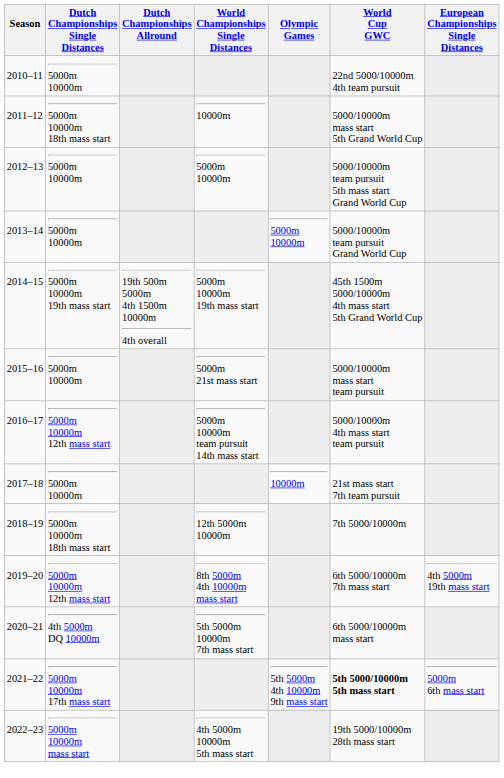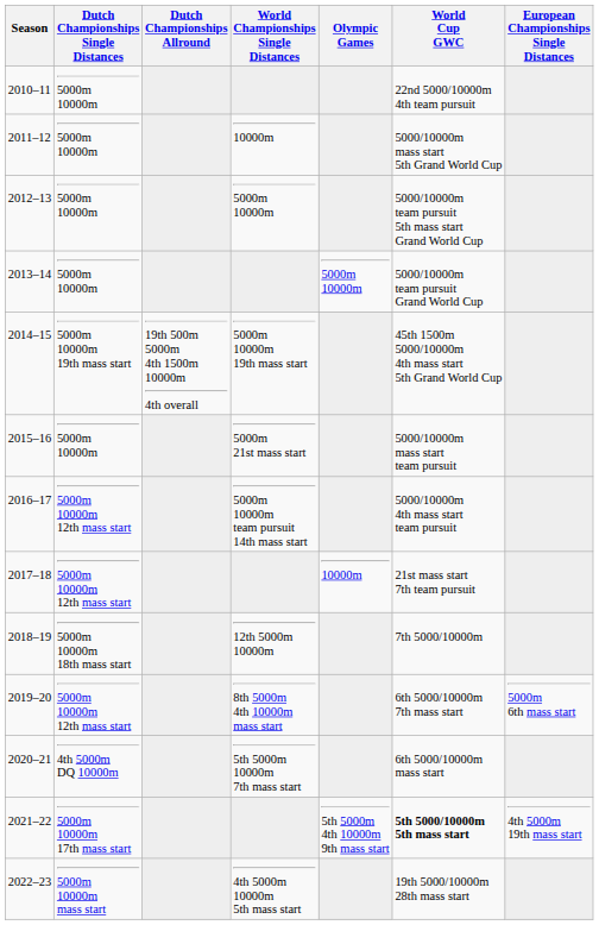2011–12 | Dutch Championships Single Distances: 5000m 10000m 18th mass start -> 5000m 10000m
2017–18 | Dutch Championships Single Distances: 5000m 10000m -> 5000m 10000m 12th mass start
2019–20 | European Championships Single Distances: 4th 5000m 19th mass start -> 5000m 6th mass start
2021–22 | European Championships Single Distances: 5000m 6th mass start -> 4th 5000m 19th mass start
